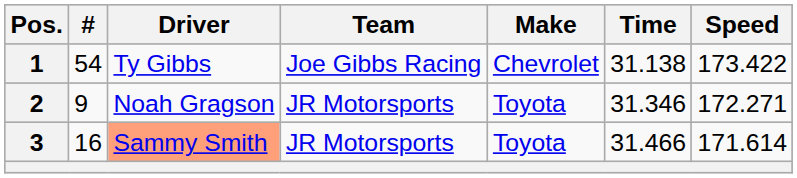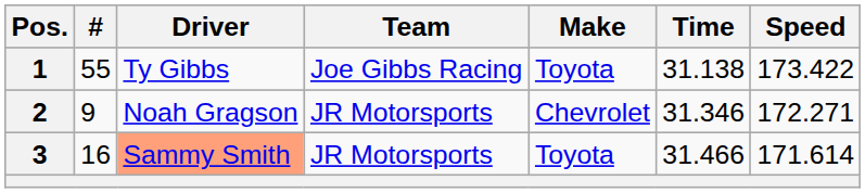1 | #: 54 -> 55
1 | Make: Chevrolet -> Toyota
2 | Make: Toyota -> Chevrolet
